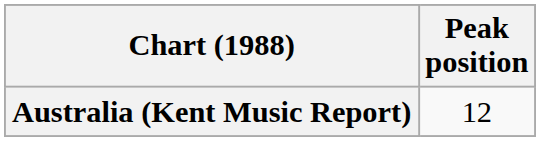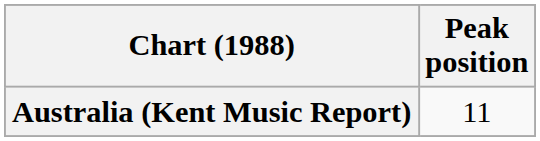Australia (Kent Music Report) | Peak position: 12 -> 11
